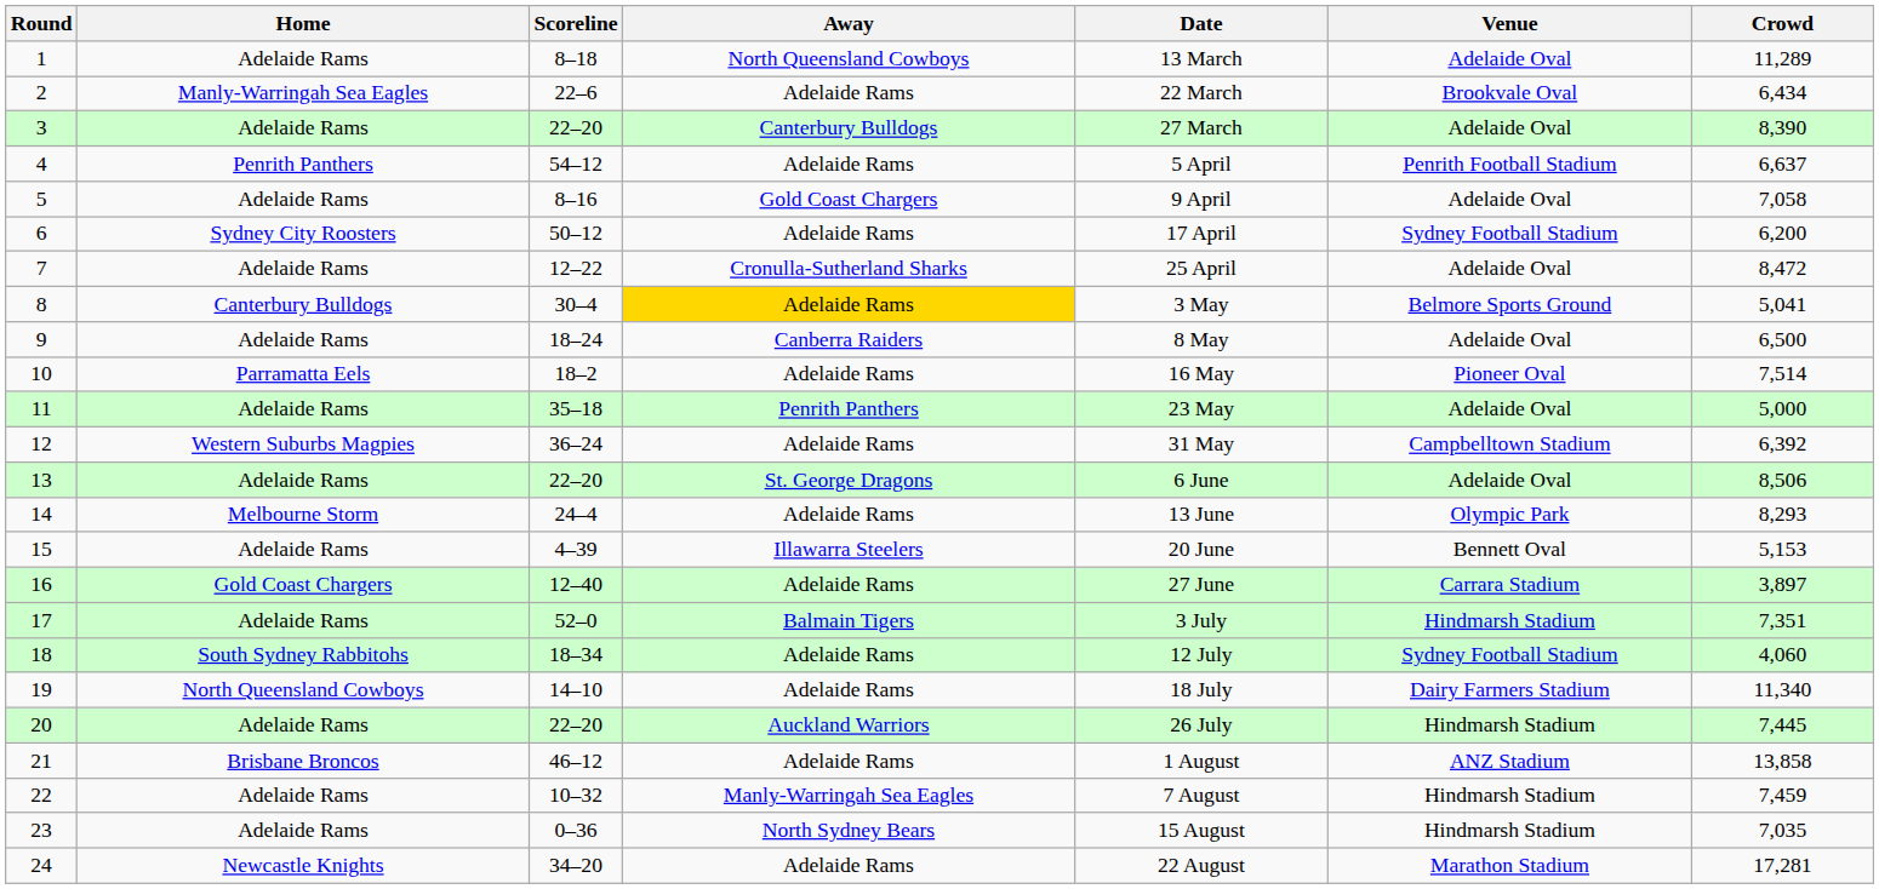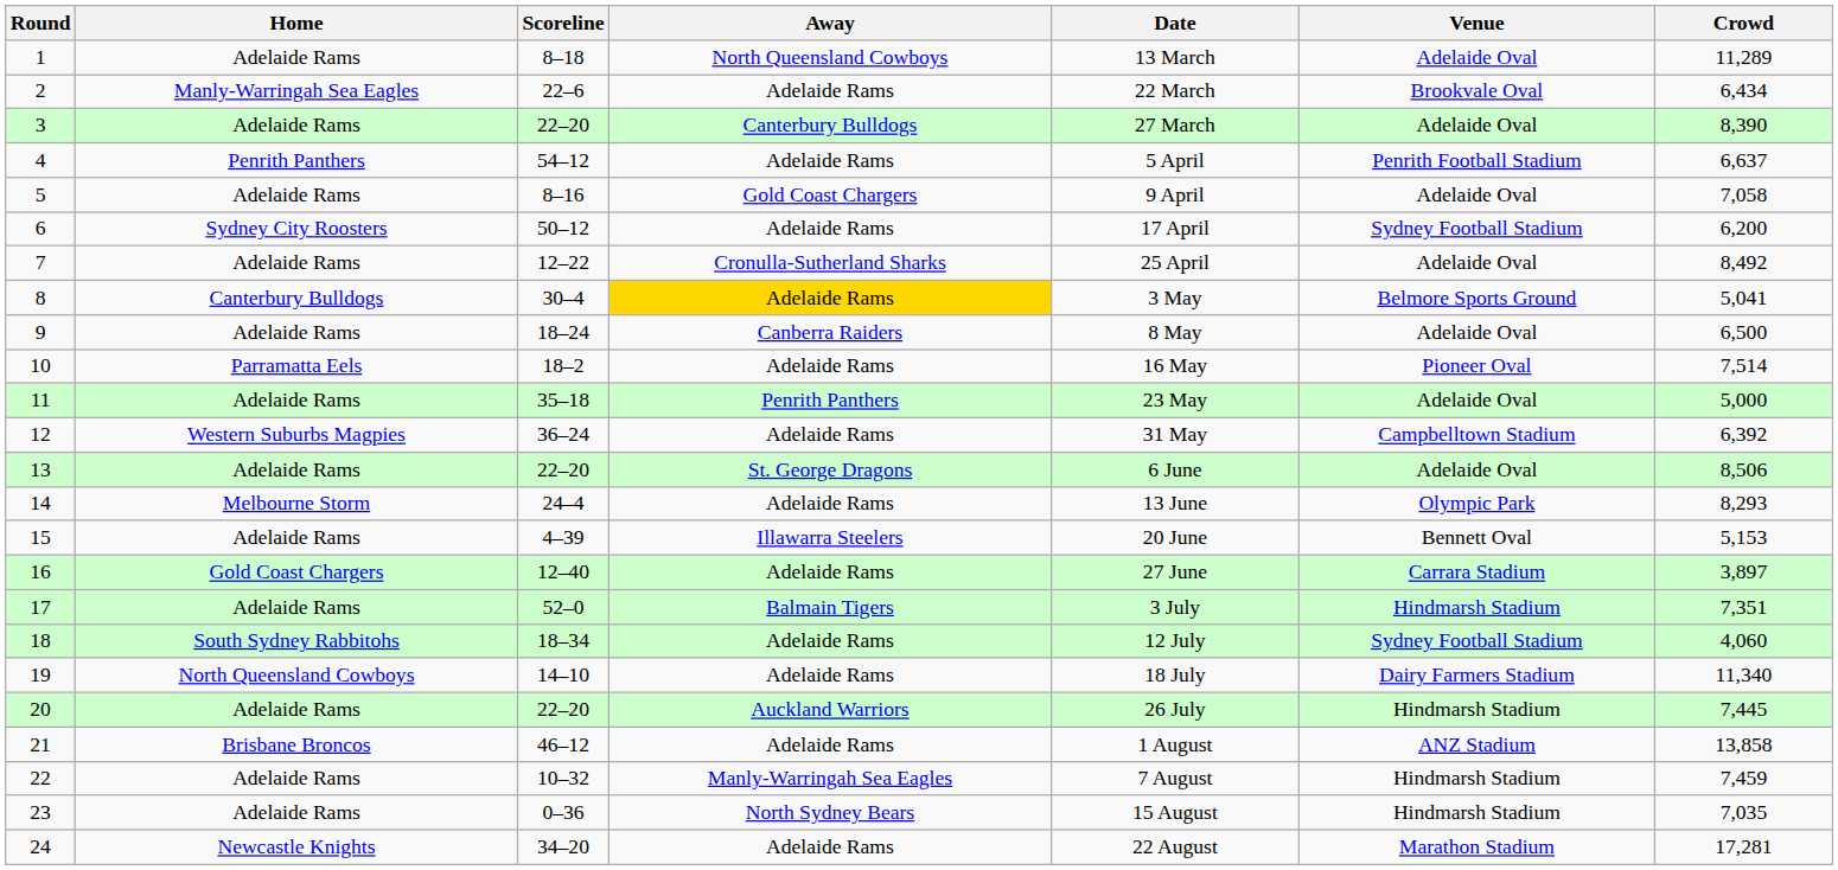7 | Crowd: 8,472 -> 8,492
